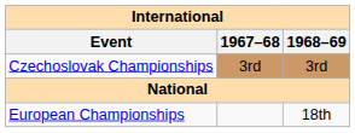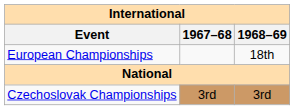rows swapped: European Championships <-> Czechoslovak Championships
